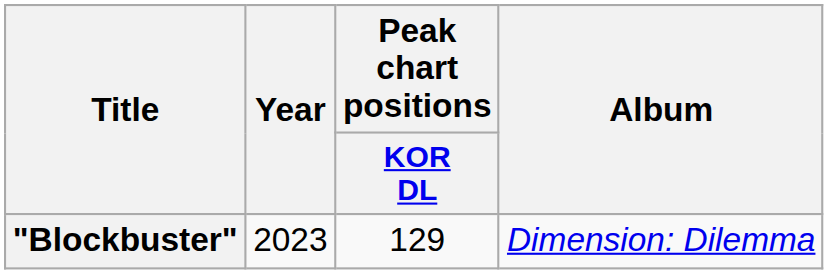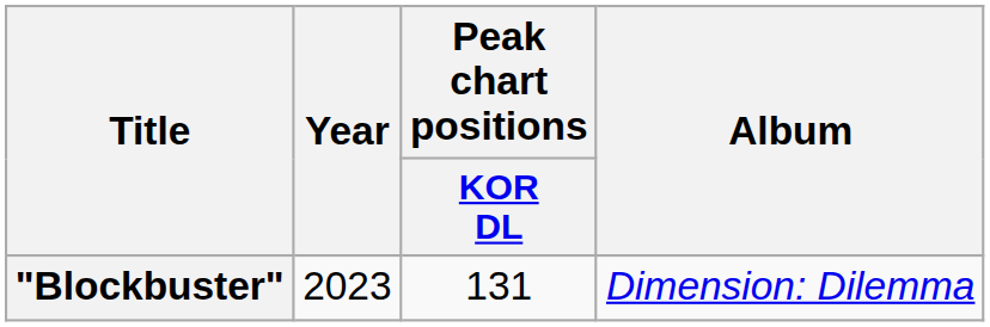"Blockbuster" | Peak chart positions / KOR DL: 129 -> 131
